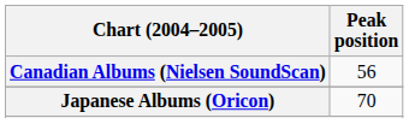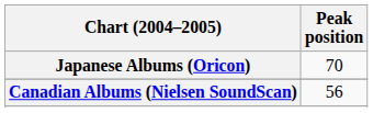rows swapped: Canadian Albums (Nielsen SoundScan) <-> Japanese Albums (Oricon)
